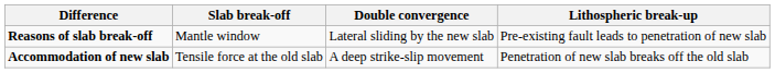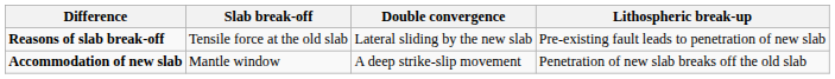Reasons of slab break-off | Slab break-off: Mantle window -> Tensile force at the old slab
Accommodation of new slab | Slab break-off: Tensile force at the old slab -> Mantle window
